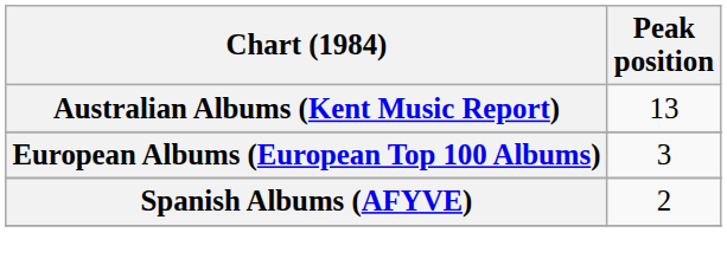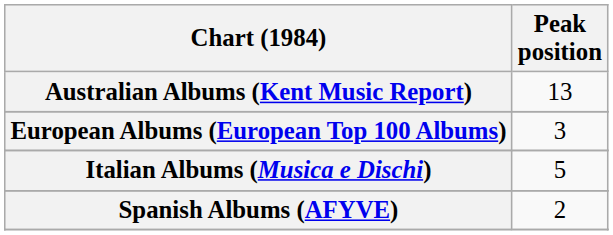+ row: Italian Albums (Musica e Dischi) | 5
